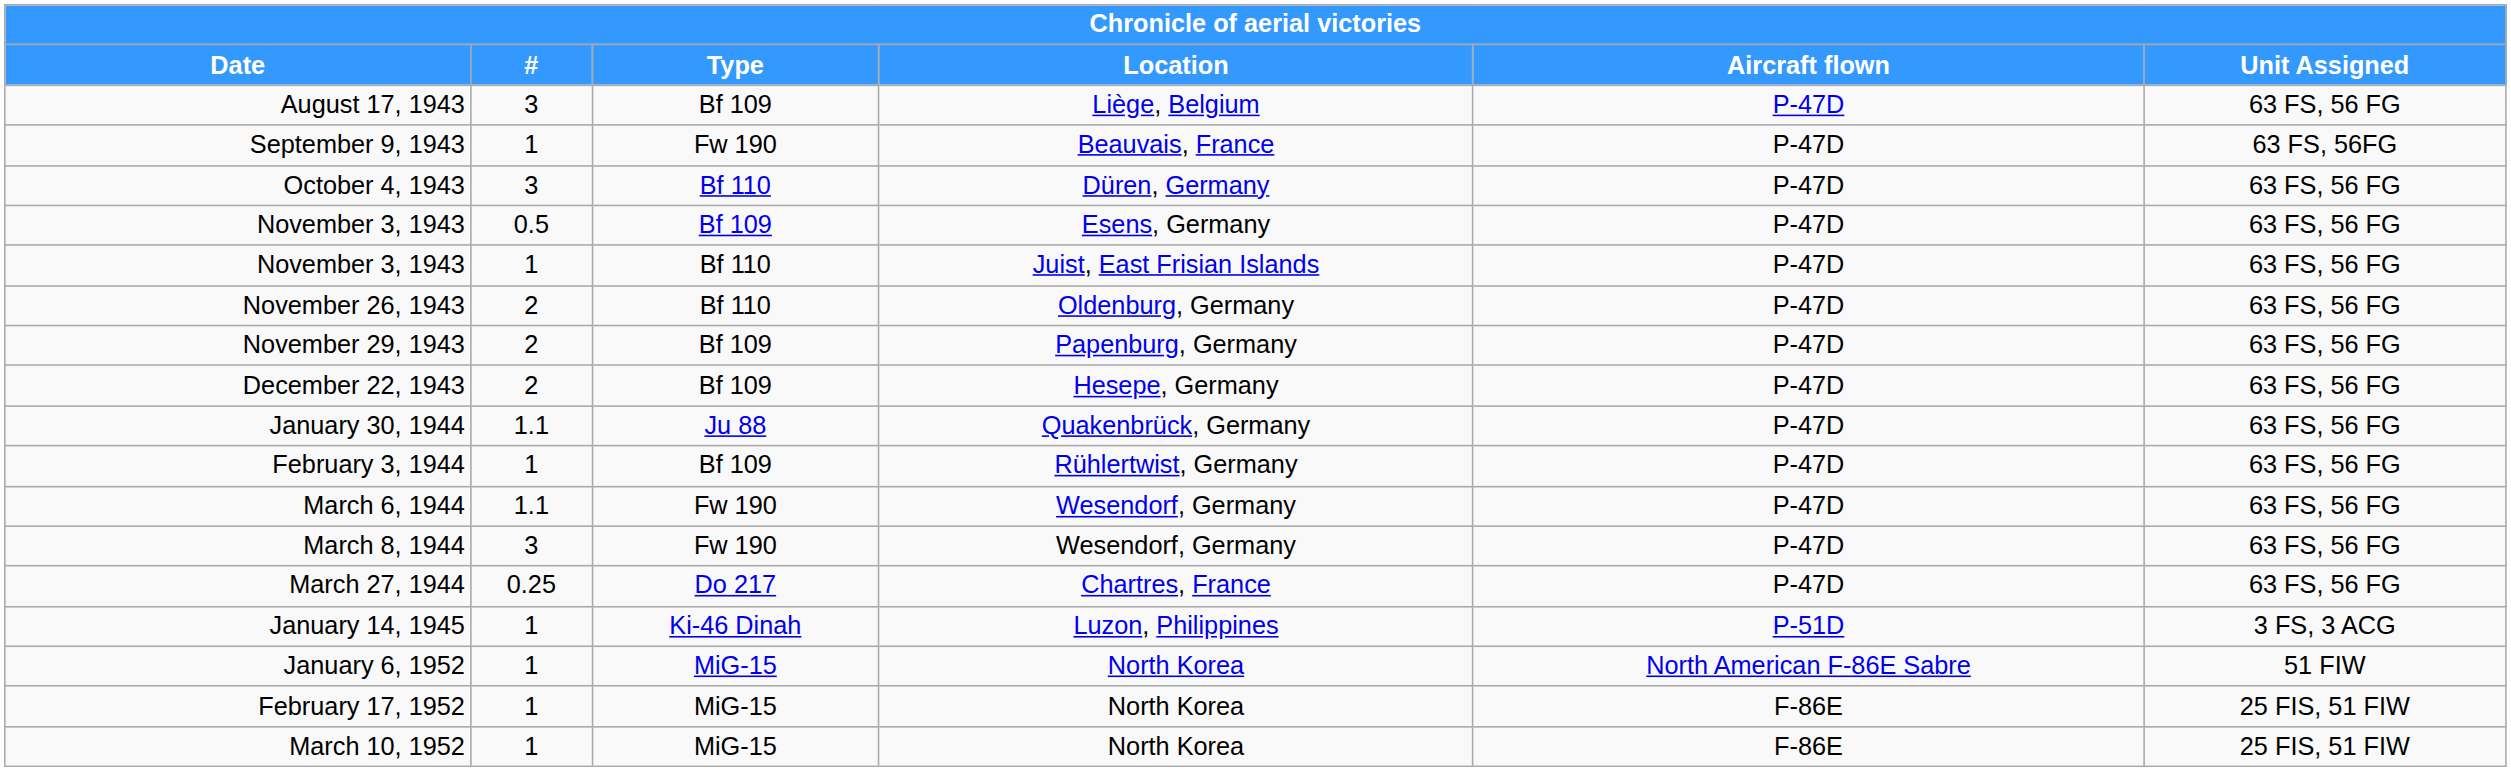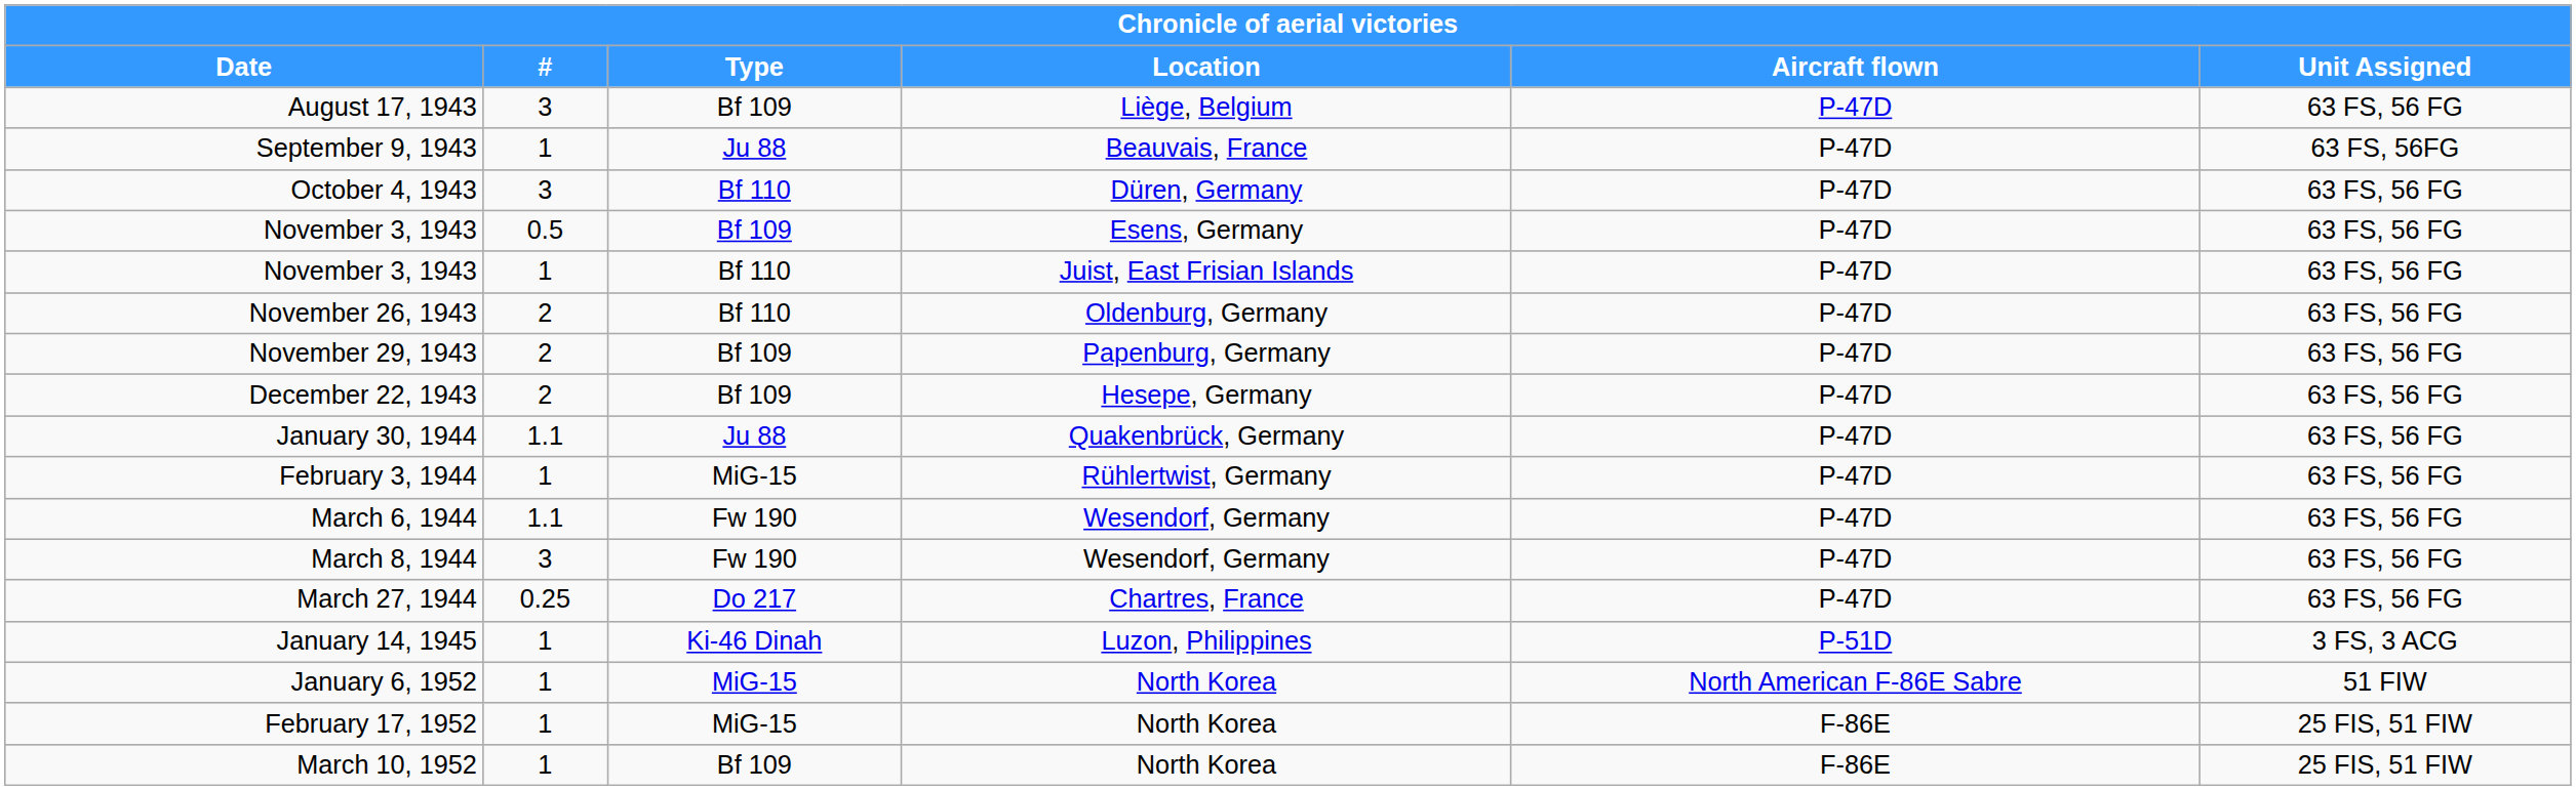September 9, 1943 | Type: Fw 190 -> Ju 88
February 3, 1944 | Type: Bf 109 -> MiG-15
March 10, 1952 | Type: MiG-15 -> Bf 109
